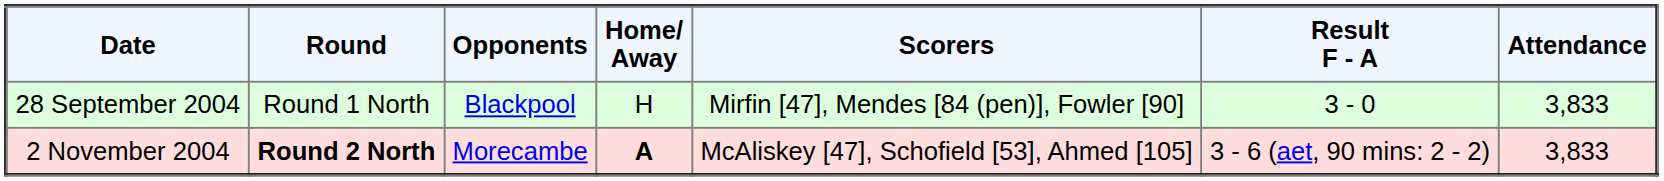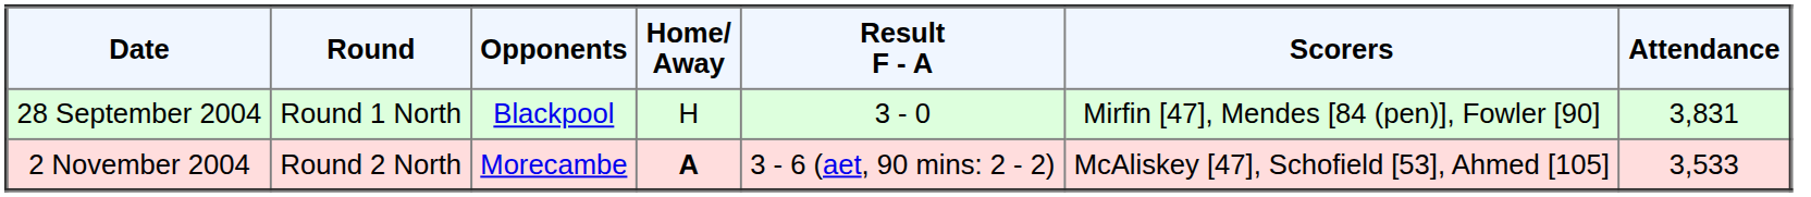columns swapped: Result F - A <-> Scorers
28 September 2004 | Attendance: 3,833 -> 3,831
2 November 2004 | Round: bold -> normal
2 November 2004 | Attendance: 3,833 -> 3,533
